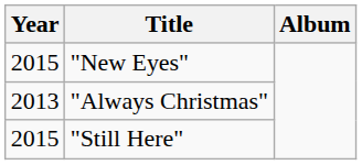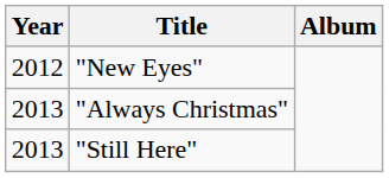"New Eyes" | Year: 2015 -> 2012
"Still Here" | Year: 2015 -> 2013
